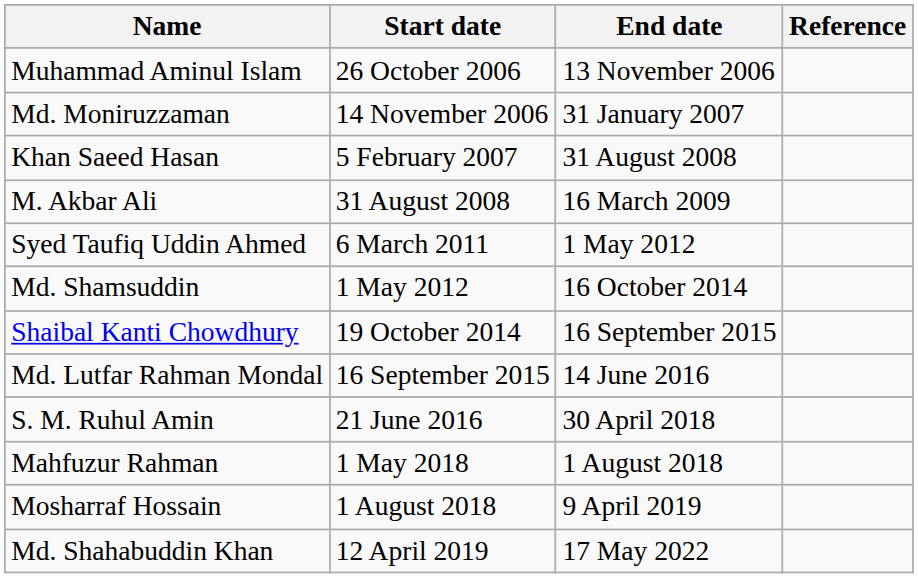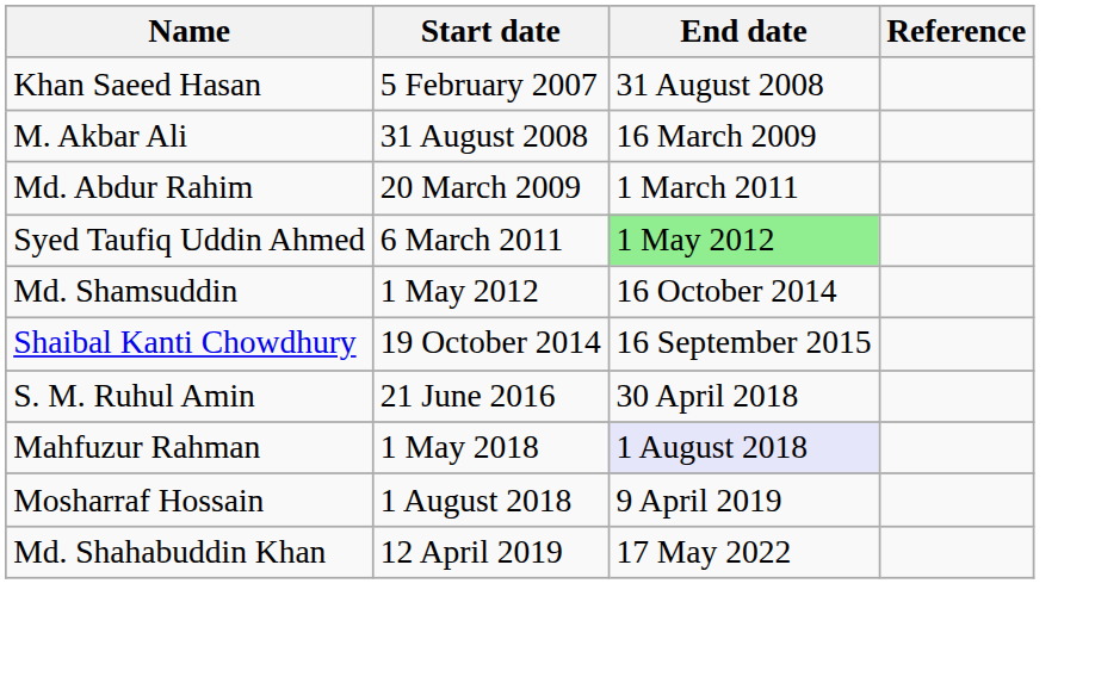- row: Muhammad Aminul Islam | 26 October 2006 | 13 November 2006
- row: Md. Moniruzzaman | 14 November 2006 | 31 January 2007
+ row: Md. Abdur Rahim | 20 March 2009 | 1 March 2011
Syed Taufiq Uddin Ahmed | End date: no background -> lightgreen background
- row: Md. Lutfar Rahman Mondal | 16 September 2015 | 14 June 2016
Mahfuzur Rahman | End date: no background -> lavender background
